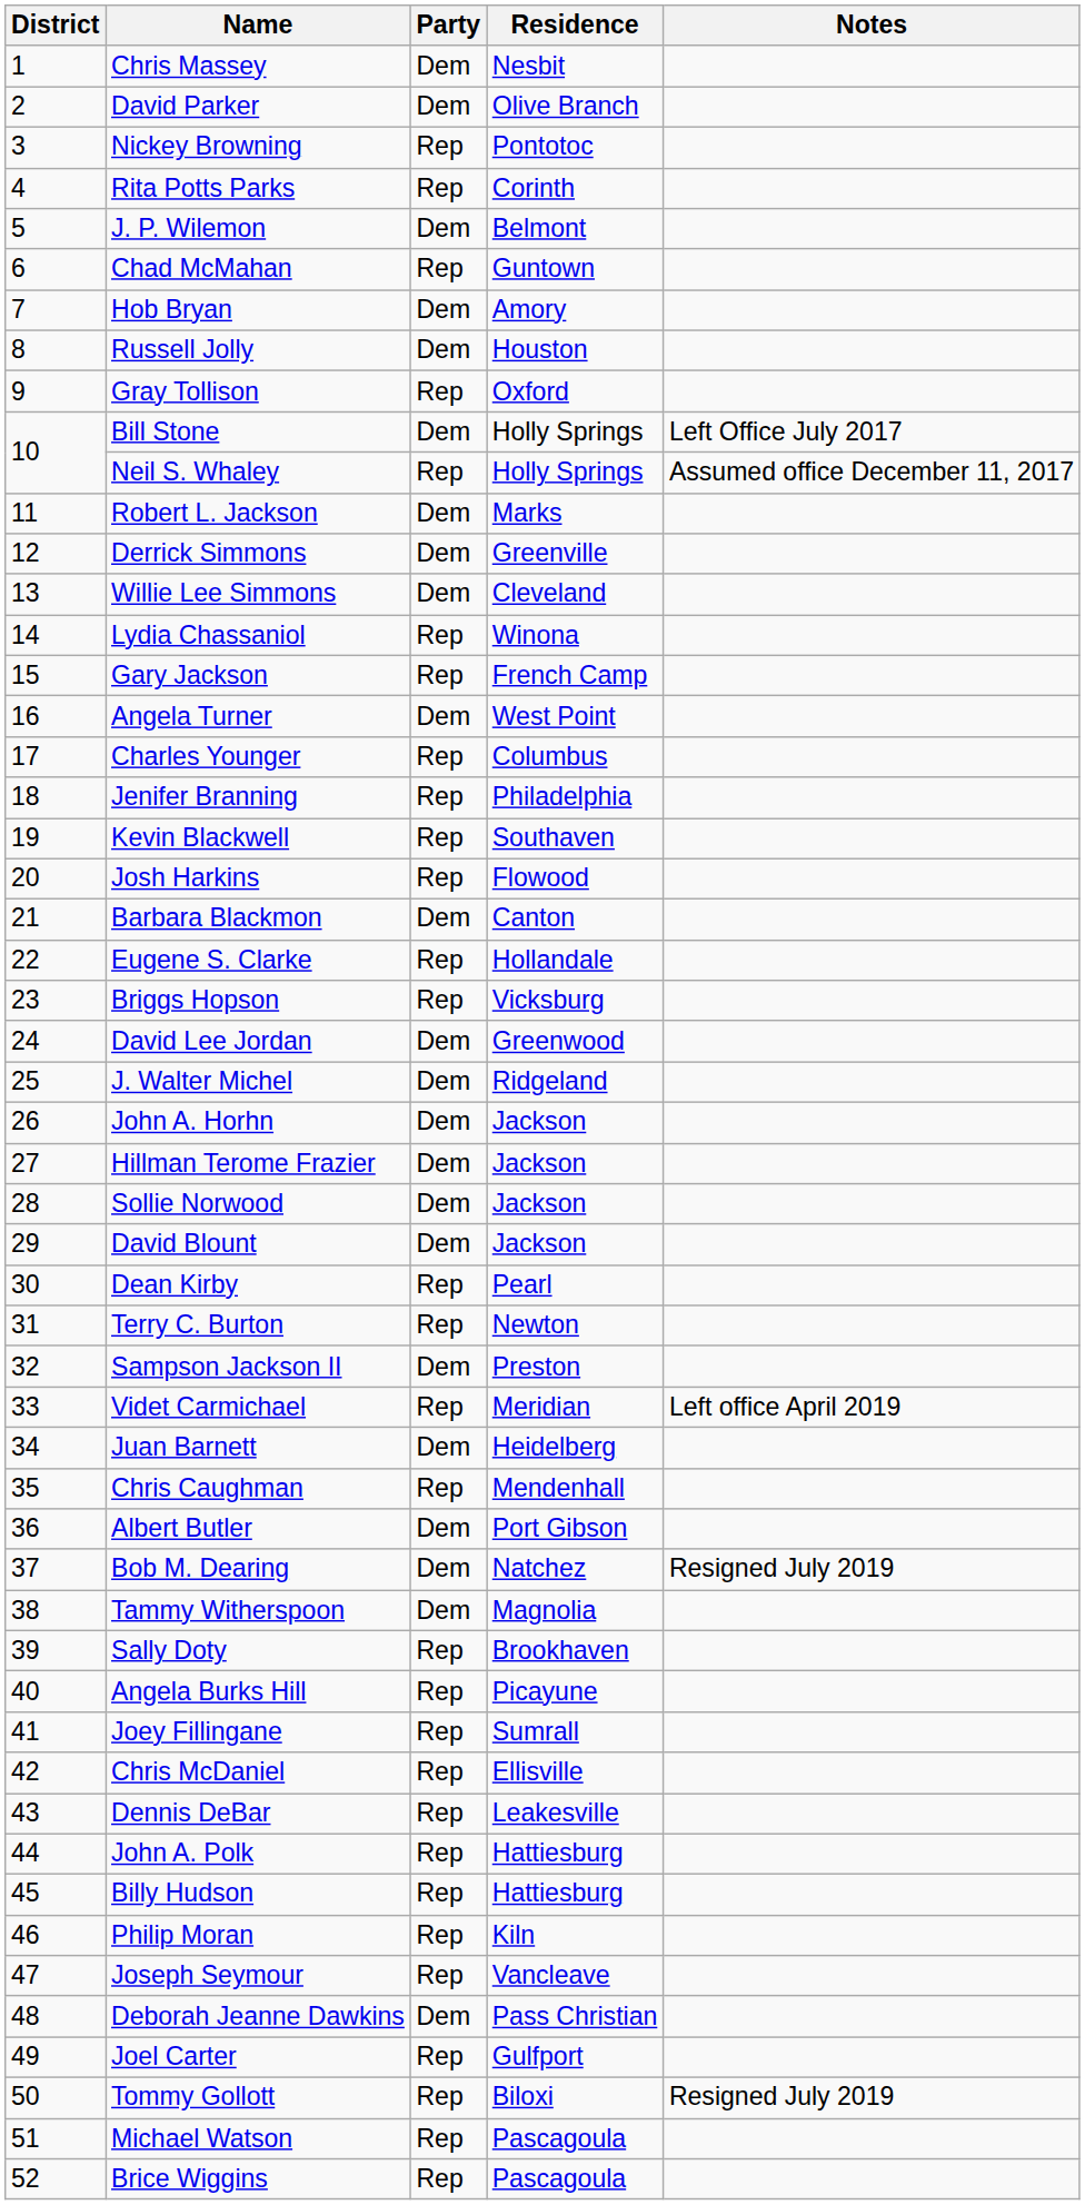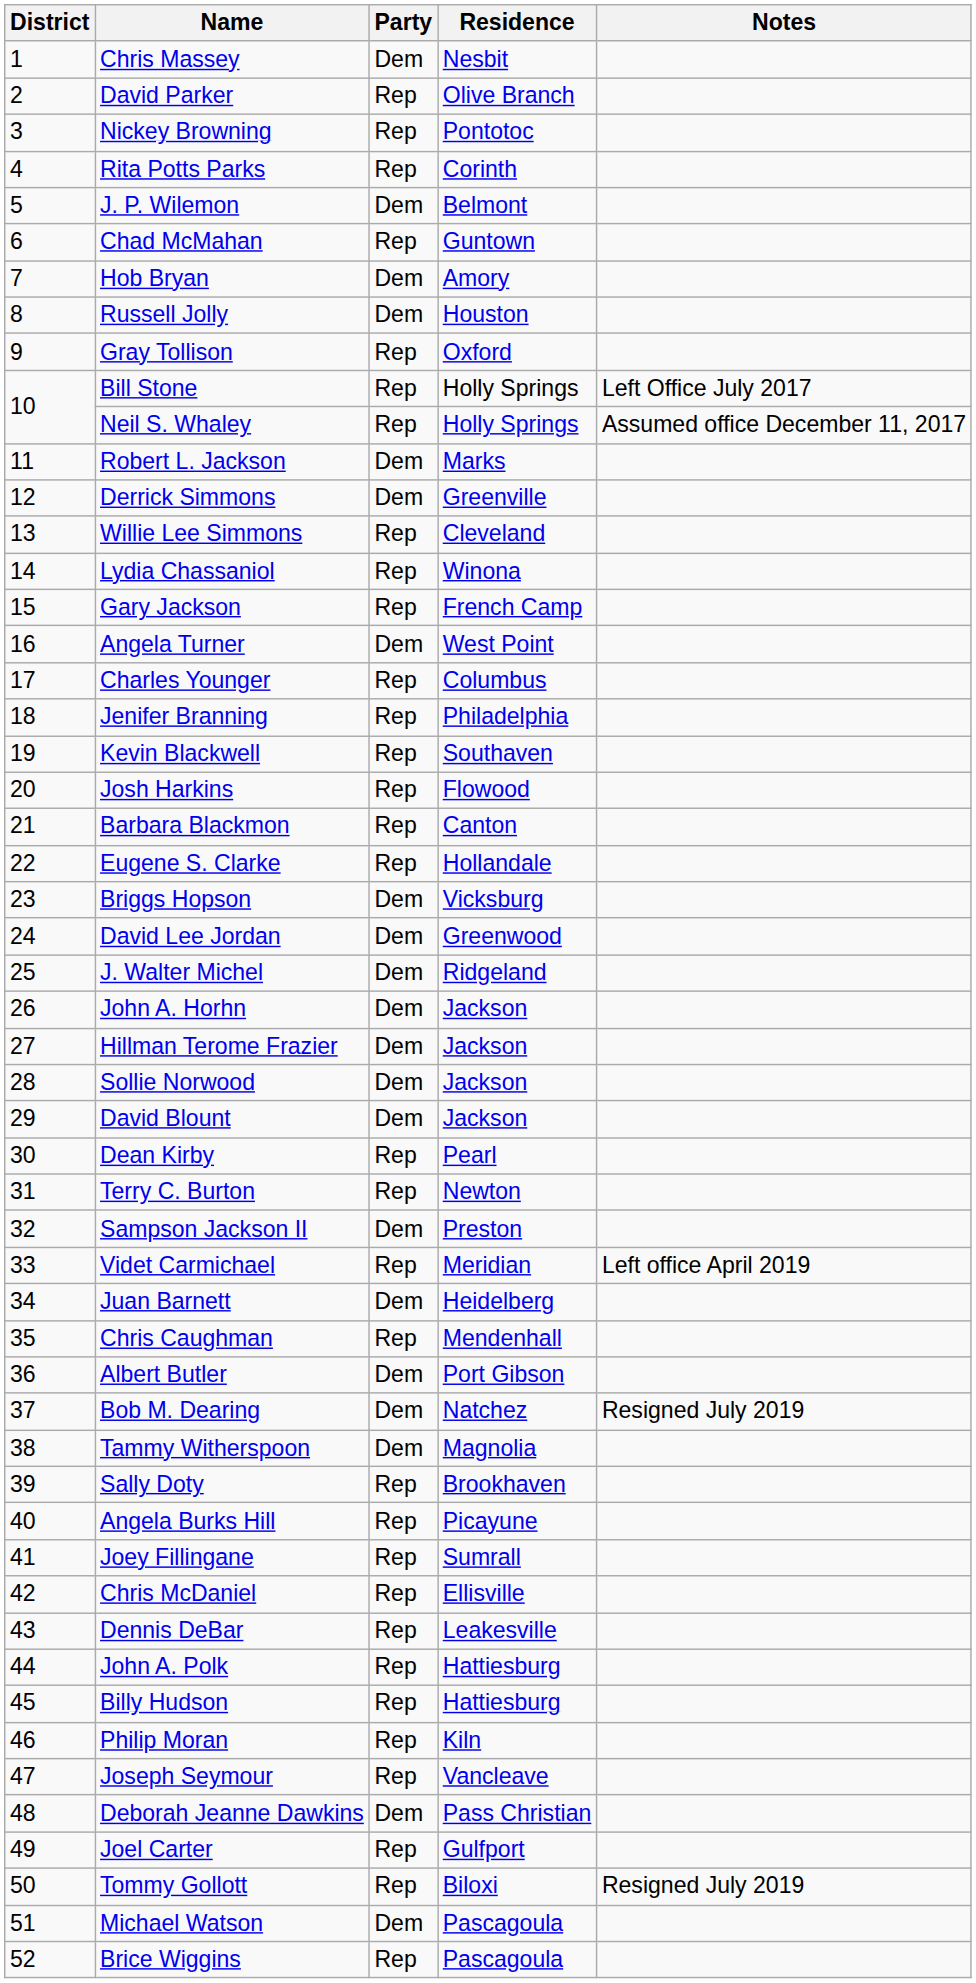David Parker | Party: Dem -> Rep
Bill Stone | Party: Dem -> Rep
Willie Lee Simmons | Party: Dem -> Rep
Barbara Blackmon | Party: Dem -> Rep
Briggs Hopson | Party: Rep -> Dem
Michael Watson | Party: Rep -> Dem
